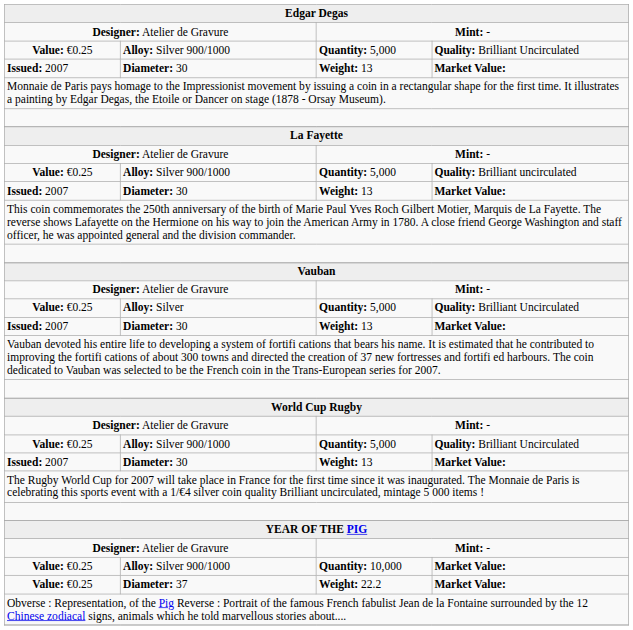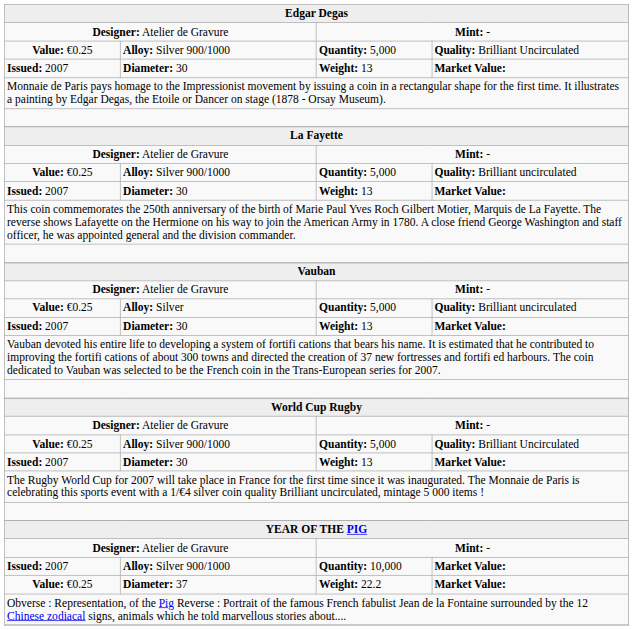Alloy: Silver | column 4: Quality: Brilliant Uncirculated -> Quality: Brilliant uncirculated
Alloy: Silver 900/1000 / Quantity: 10,000 | column 1: Value: €0.25 -> Issued: 2007
